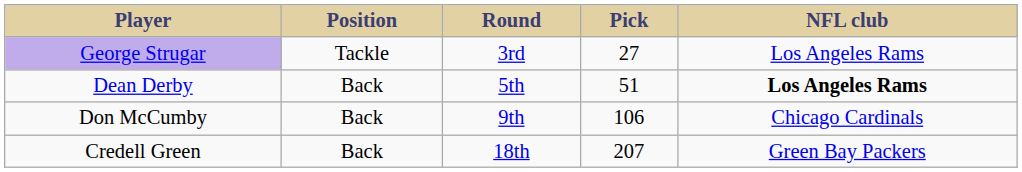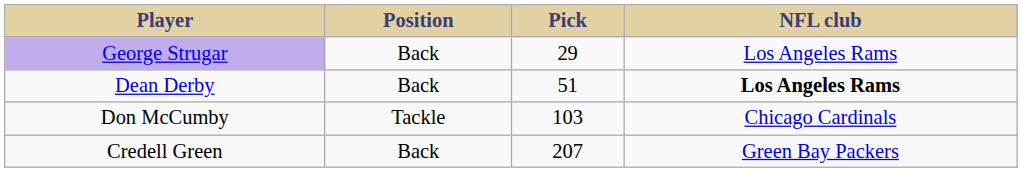- column: Round | 3rd | 5th | 9th | 18th
George Strugar | Position: Tackle -> Back
George Strugar | Pick: 27 -> 29
Don McCumby | Position: Back -> Tackle
Don McCumby | Pick: 106 -> 103
